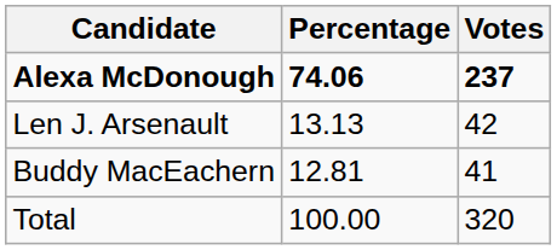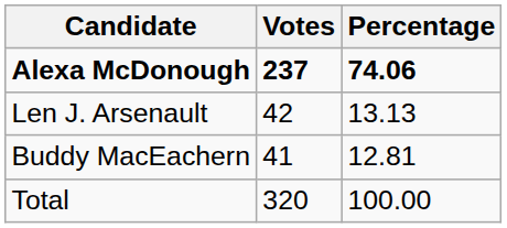columns swapped: Votes <-> Percentage
